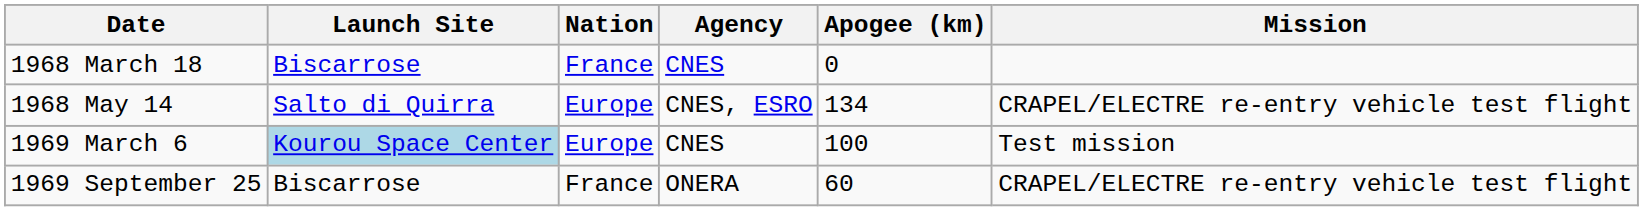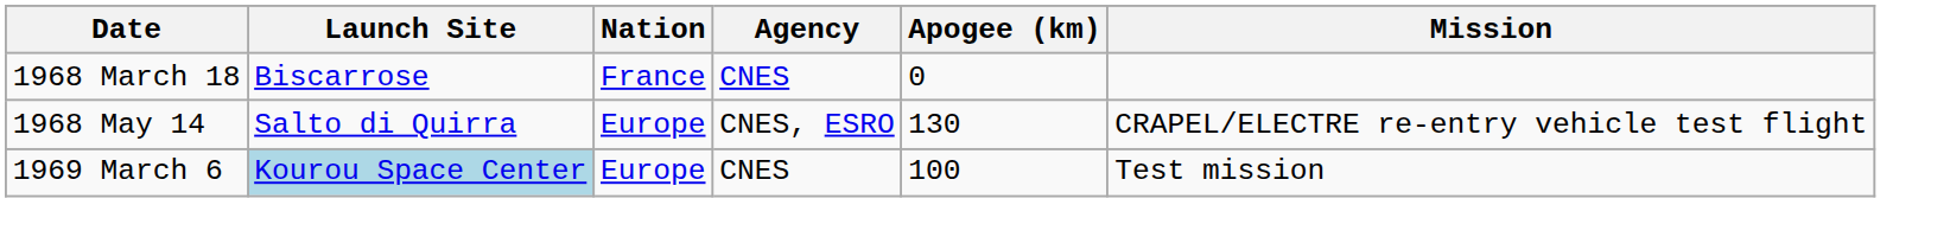1968 May 14 | Apogee (km): 134 -> 130
- row: 1969 September 25 | Biscarrose | France | ONERA | 60 | CRAPEL/ELECTRE re-entry vehicle test flight
